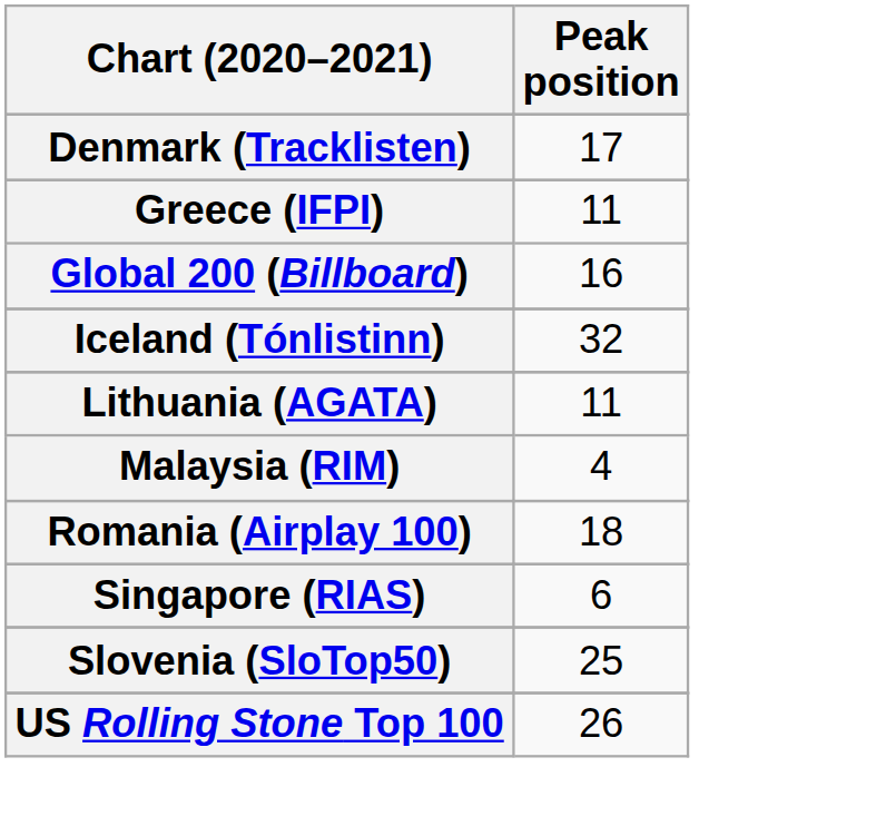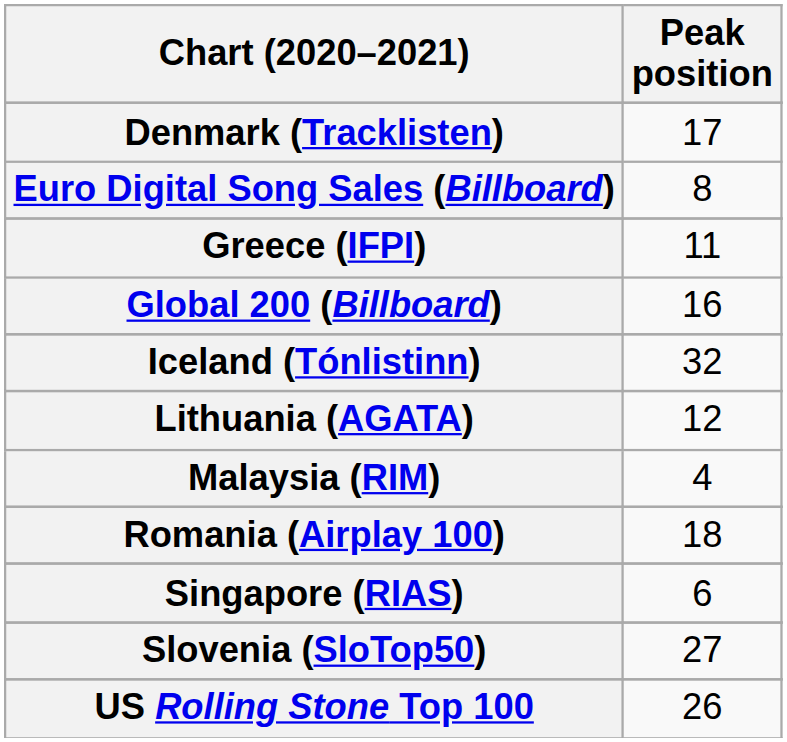+ row: Euro Digital Song Sales (Billboard) | 8
Lithuania (AGATA) | Peak position: 11 -> 12
Slovenia (SloTop50) | Peak position: 25 -> 27
